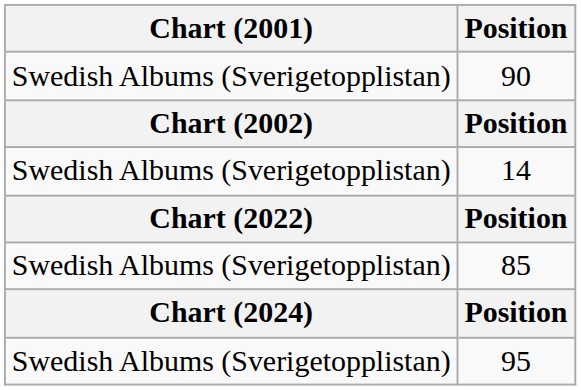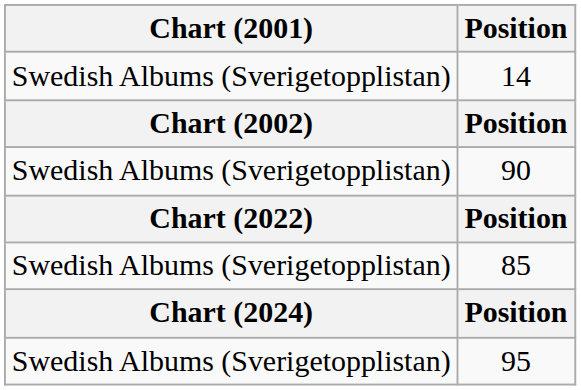rows swapped: 14 <-> 90
